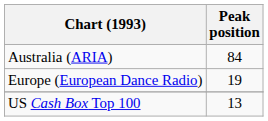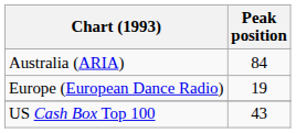US Cash Box Top 100 | Peak position: 13 -> 43
